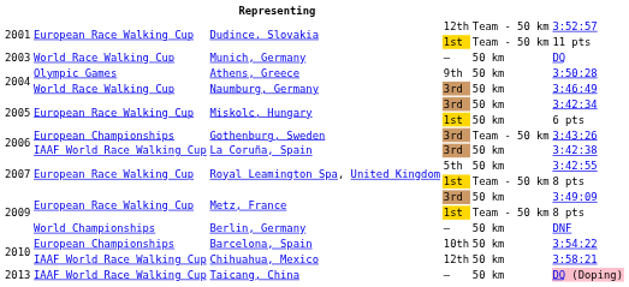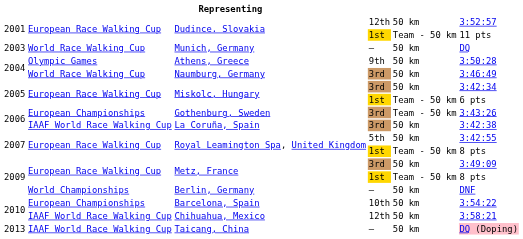Dudince, Slovakia / 12th | column 5: Team - 50 km -> 50 km
Miskolc, Hungary / 1st | column 5: 50 km -> Team - 50 km
